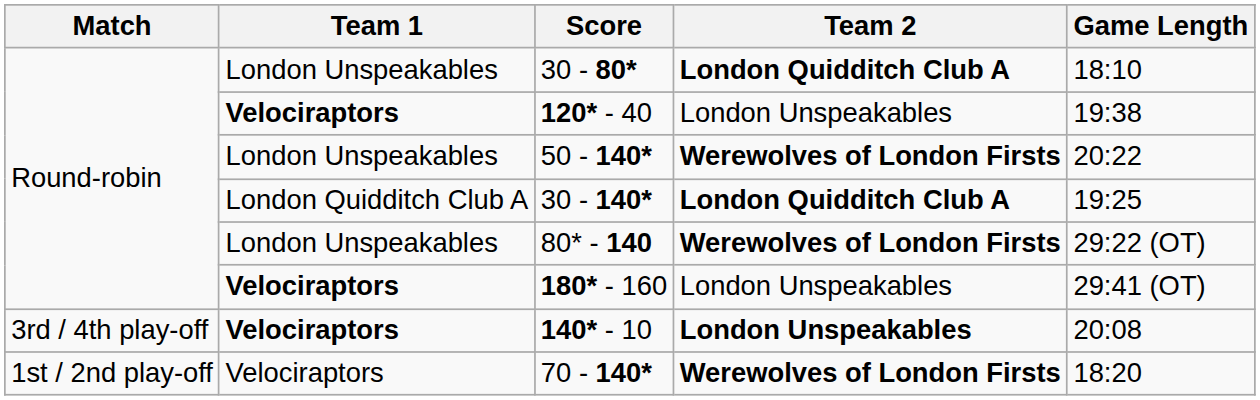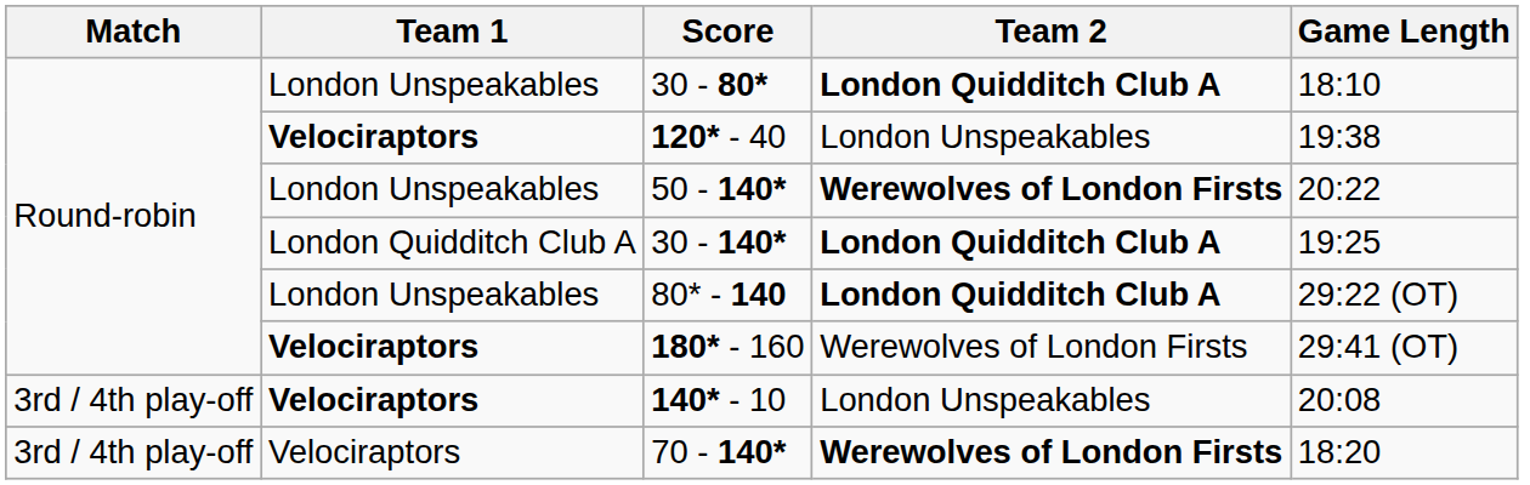80* - 140 | Team 2: Werewolves of London Firsts -> London Quidditch Club A
180* - 160 | Team 2: London Unspeakables -> Werewolves of London Firsts
140* - 10 | Team 2: bold -> normal
70 - 140* | Match: 1st / 2nd play-off -> 3rd / 4th play-off
